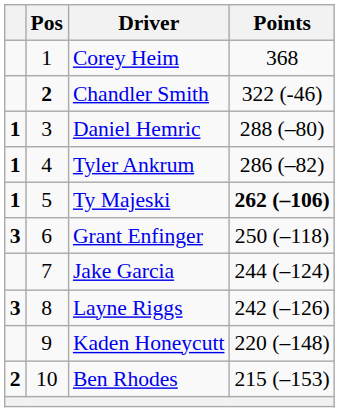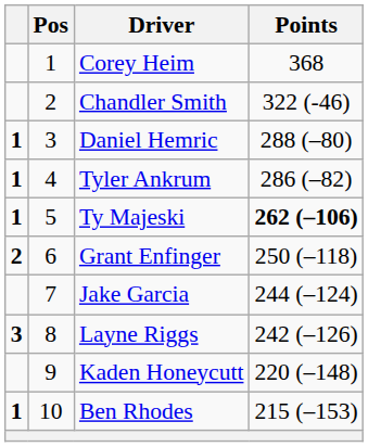Chandler Smith | Pos: bold -> normal
Grant Enfinger | column 1: 3 -> 2
Ben Rhodes | column 1: 2 -> 1
